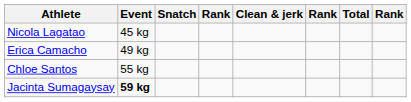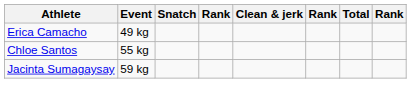- row: Nicola Lagatao | 45 kg
Jacinta Sumagaysay | Event: bold -> normal
